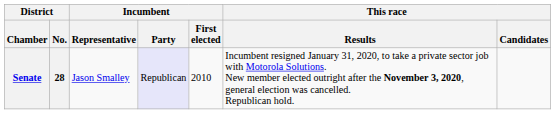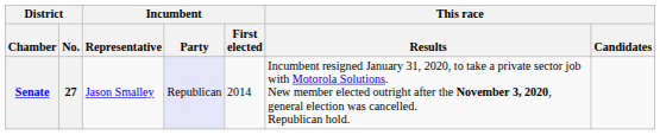Senate | District / No.: 28 -> 27
Senate | Incumbent / First elected: 2010 -> 2014
